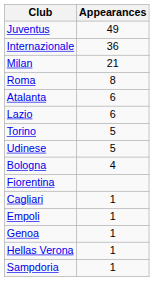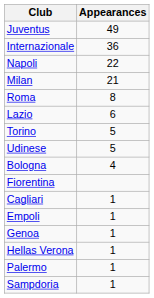+ row: Napoli | 22
- row: Atalanta | 6
+ row: Palermo | 1
